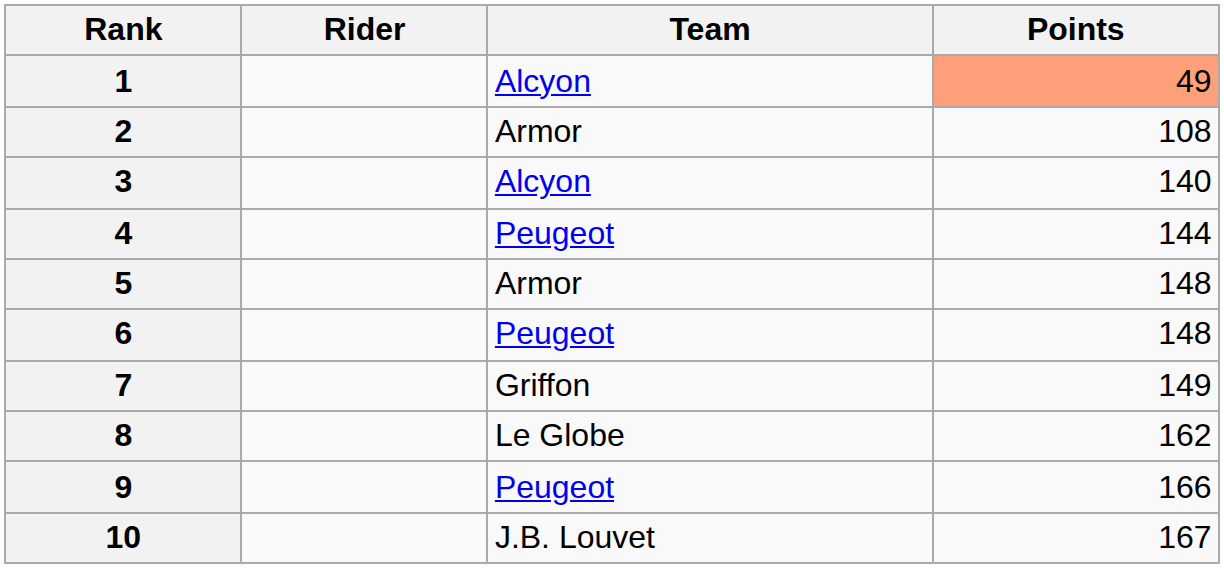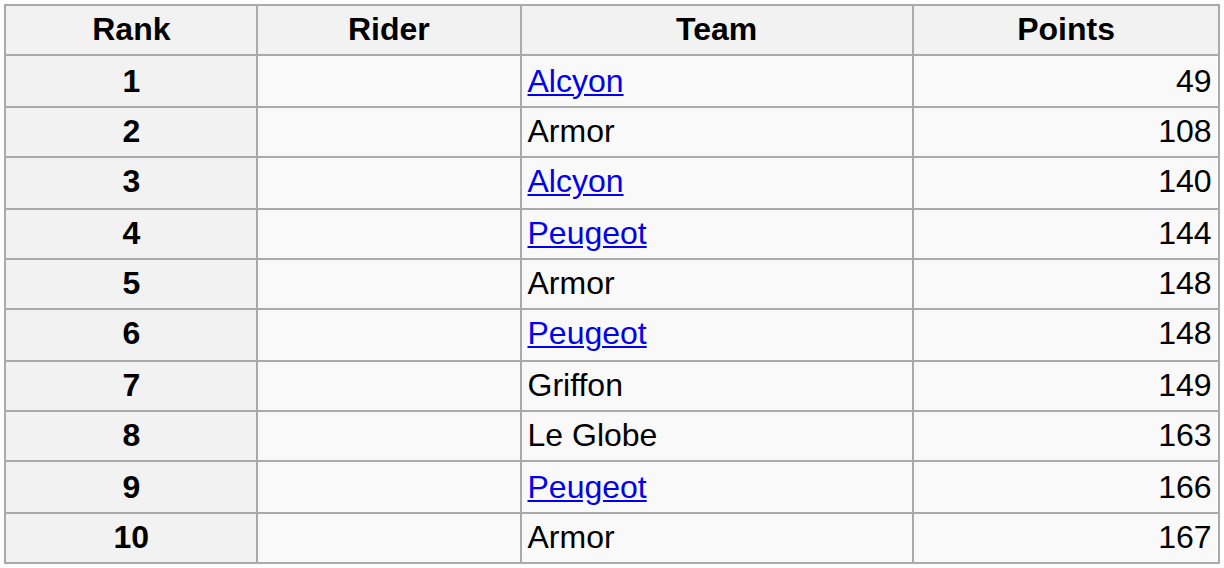1 | Points: lightsalmon background -> no background
8 | Points: 162 -> 163
10 | Team: J.B. Louvet -> Armor
